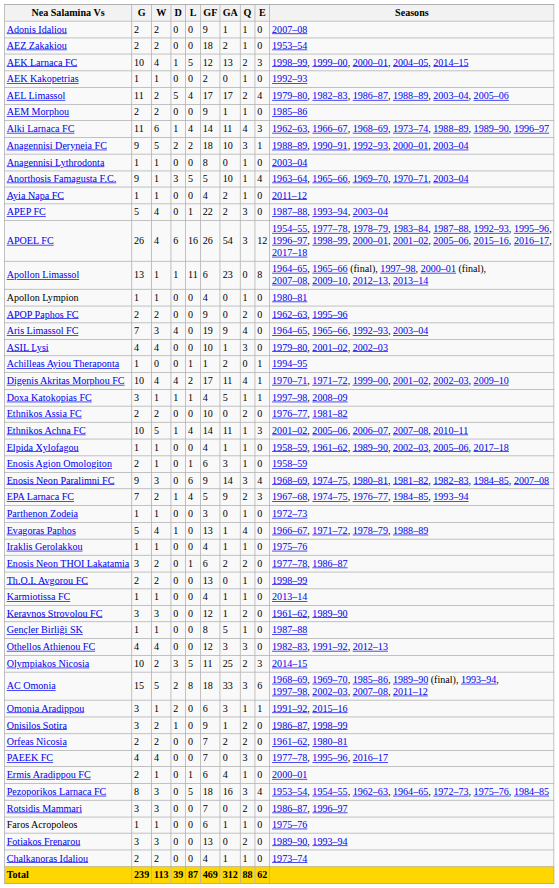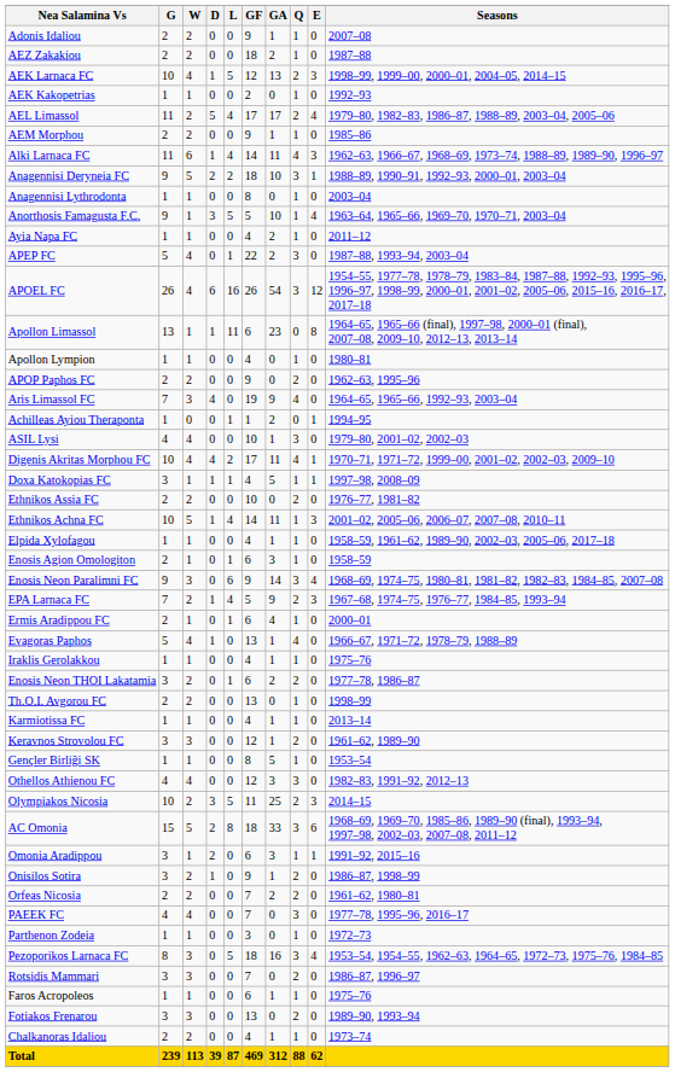AEZ Zakakiou | Seasons: 1953–54 -> 1987–88
rows swapped: ASIL Lysi <-> Achilleas Ayiou Theraponta
rows swapped: Ermis Aradippou FC <-> Parthenon Zodeia
Gençler Birliği SK | Seasons: 1987–88 -> 1953–54
